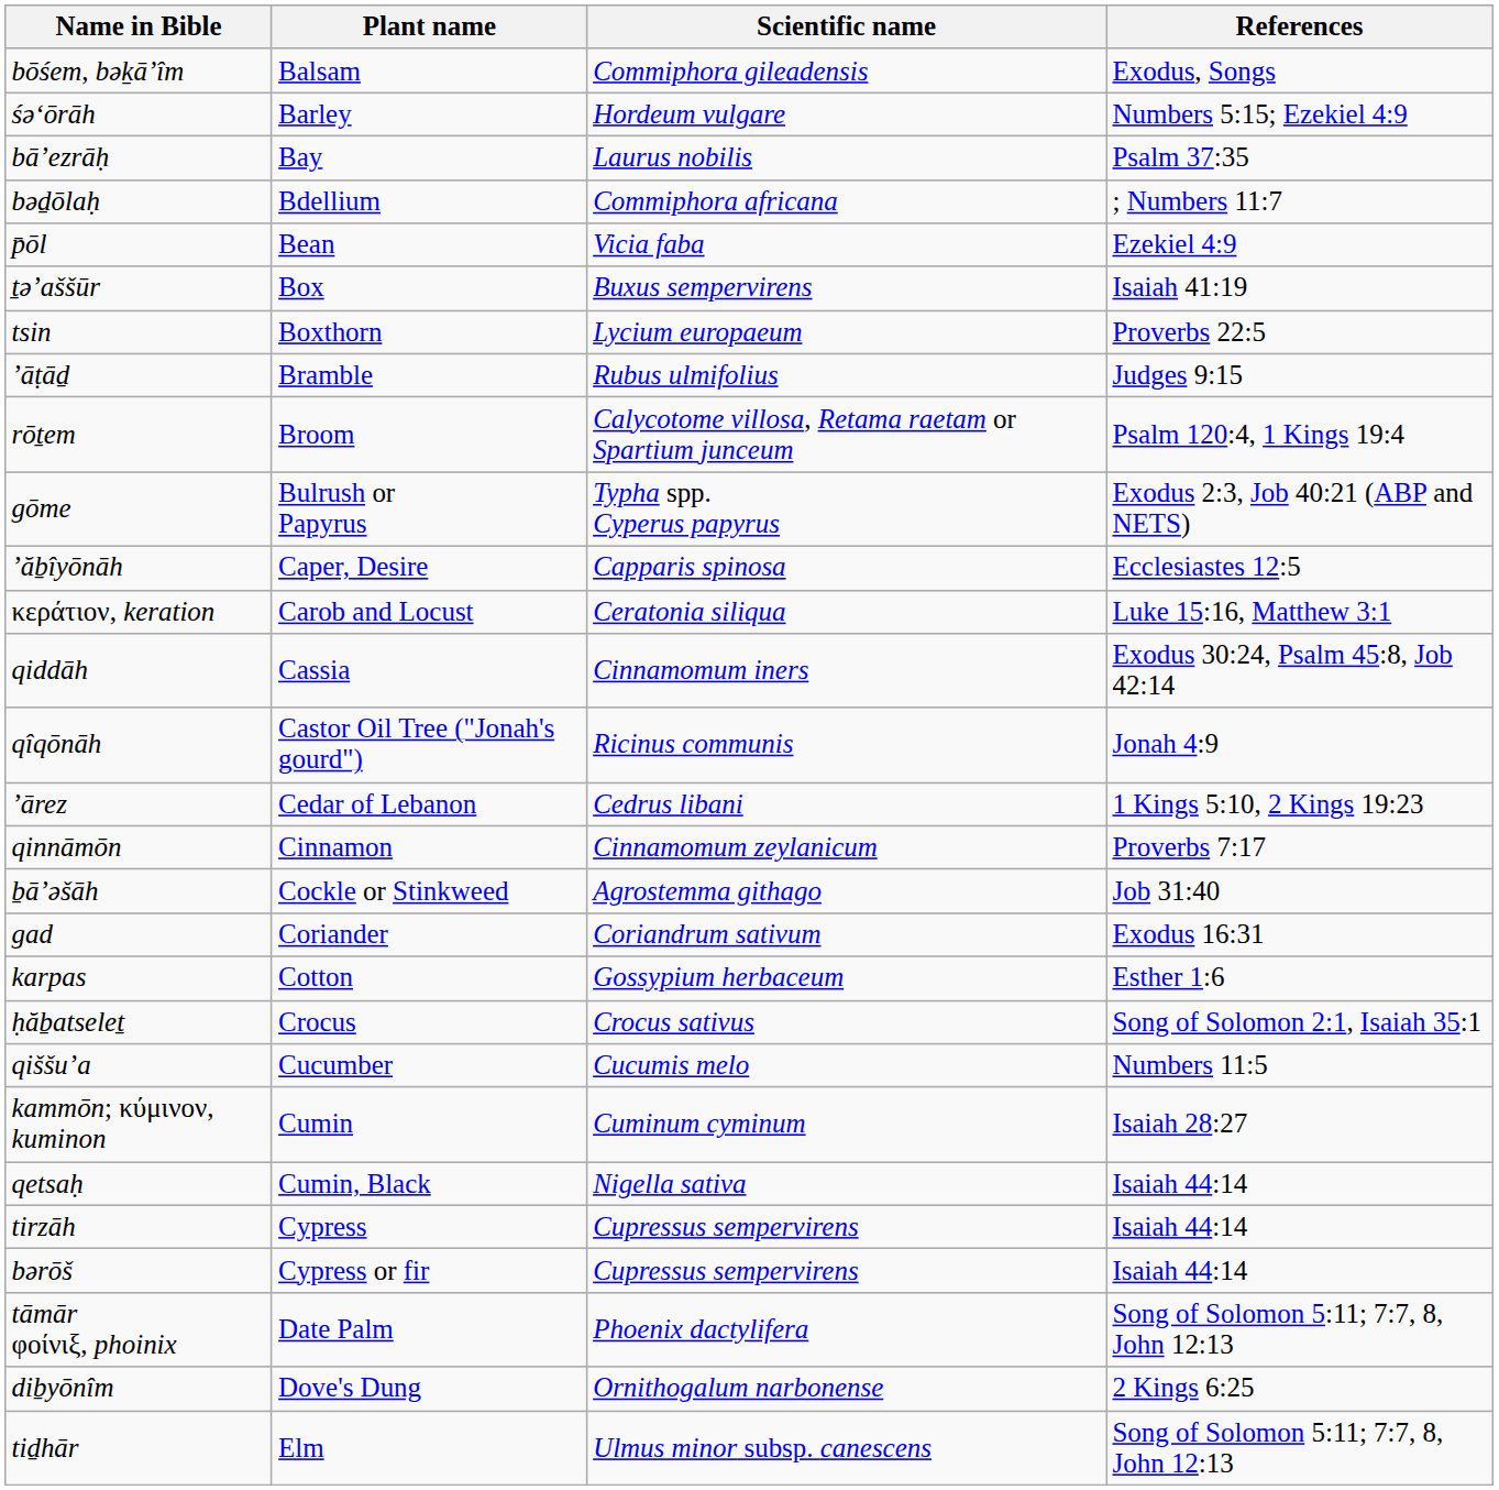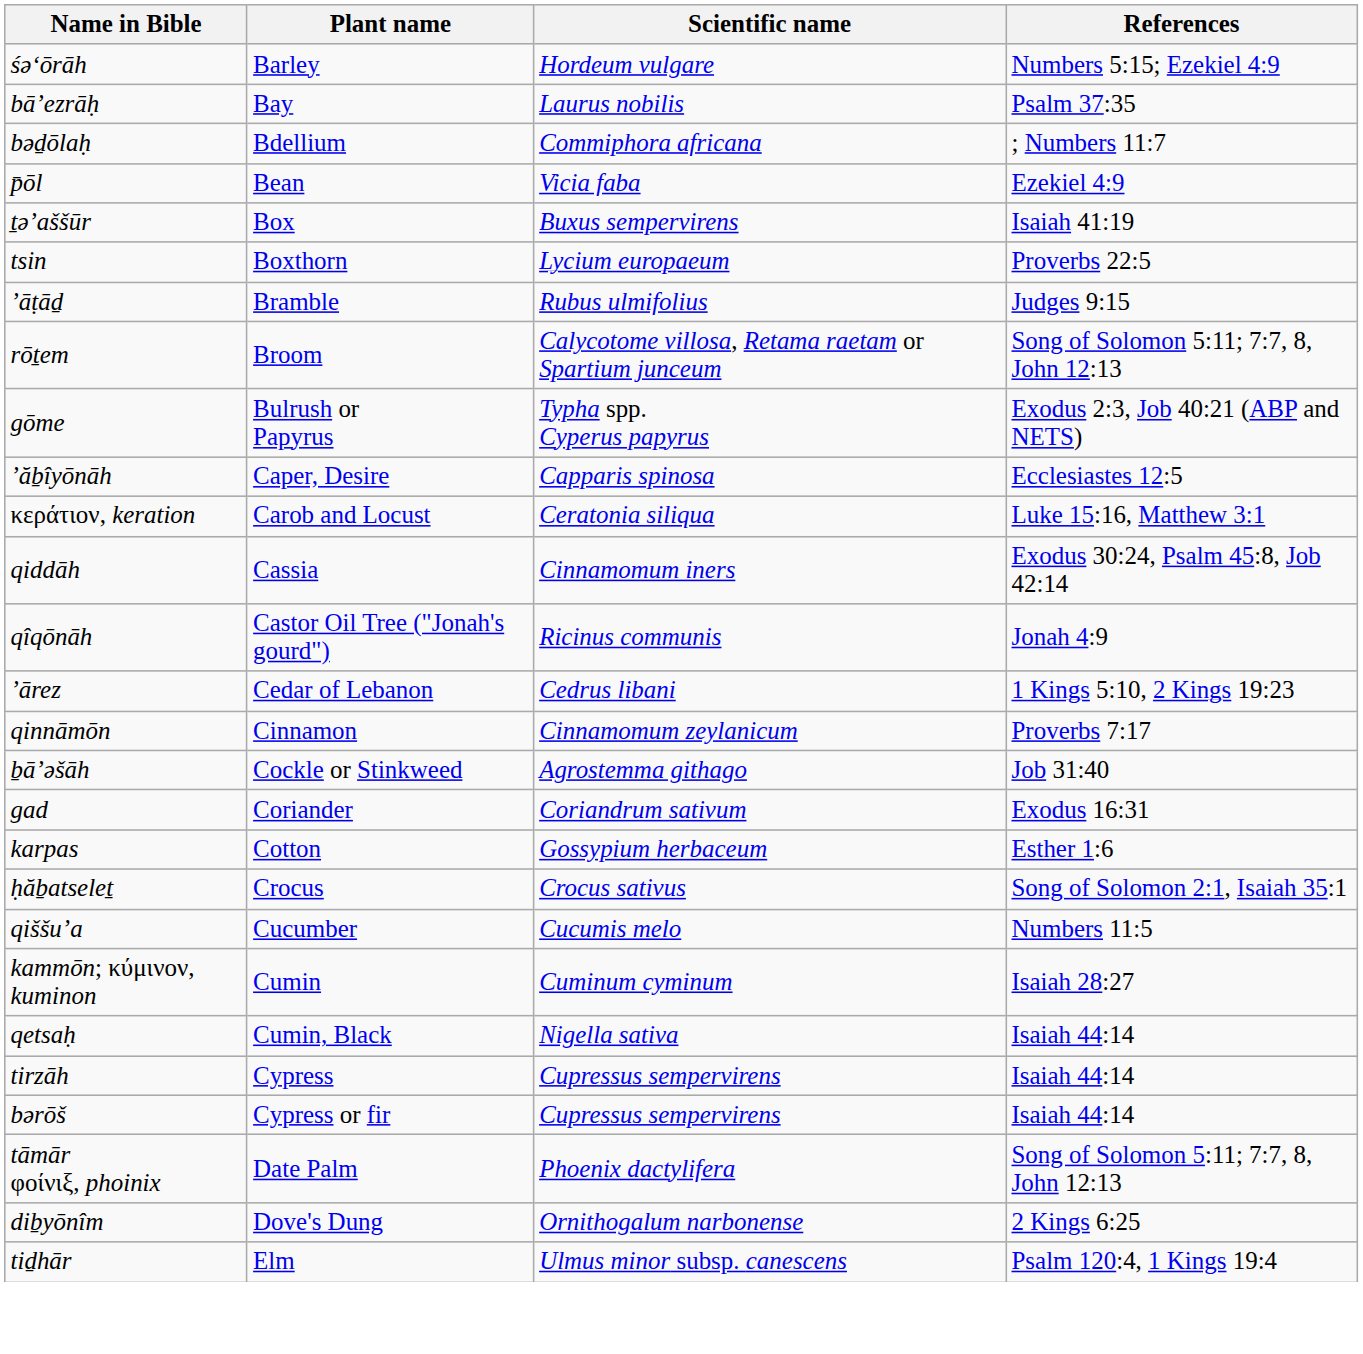- row: bōśem, bəḵā’îm | Balsam | Commiphora gileadensis | Exodus, Songs
rōṯem | References: Psalm 120:4, 1 Kings 19:4 -> Song of Solomon 5:11; 7:7, 8, John 12:13
tiḏhār | References: Song of Solomon 5:11; 7:7, 8, John 12:13 -> Psalm 120:4, 1 Kings 19:4
